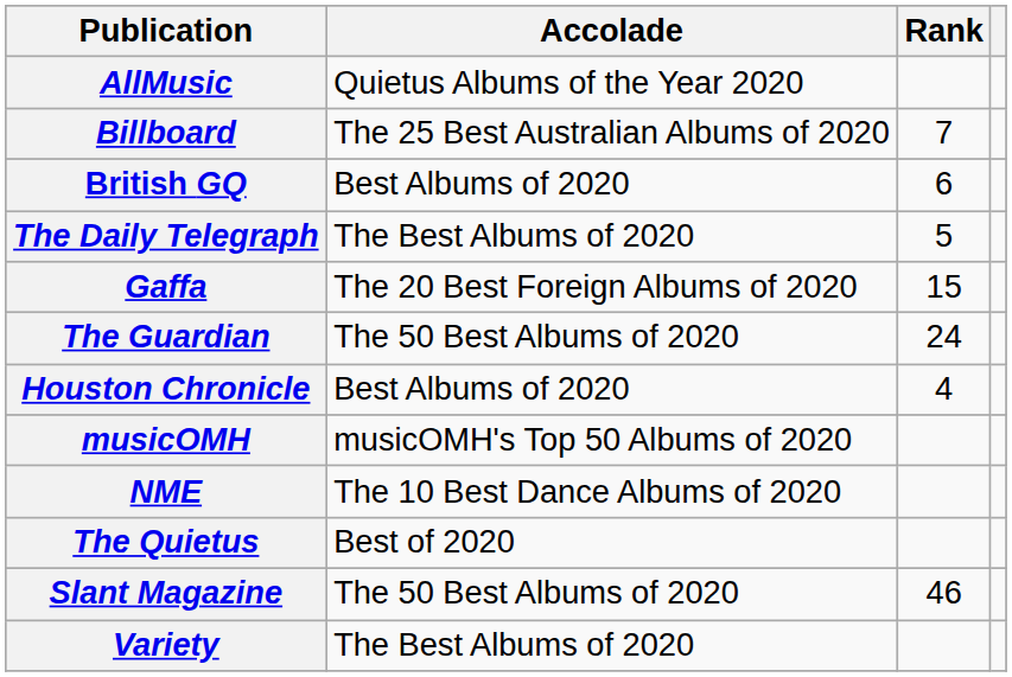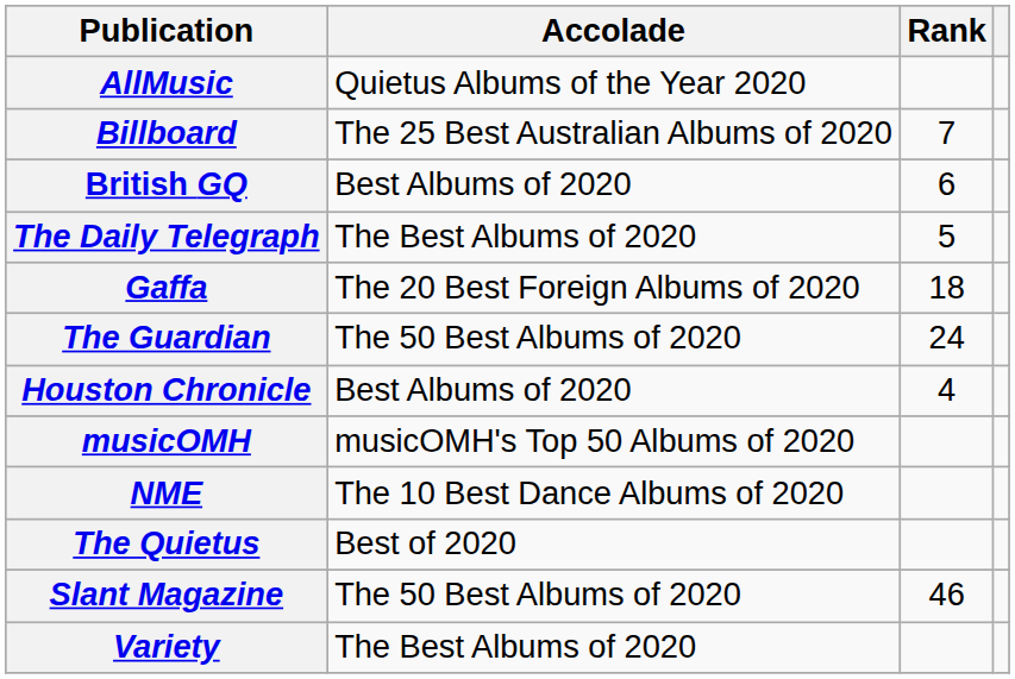Gaffa | Rank: 15 -> 18
